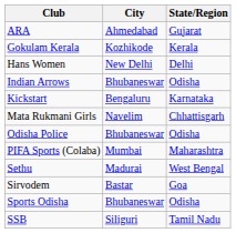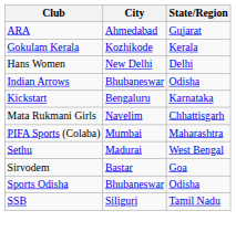- row: Odisha Police | Bhubaneswar | Odisha
